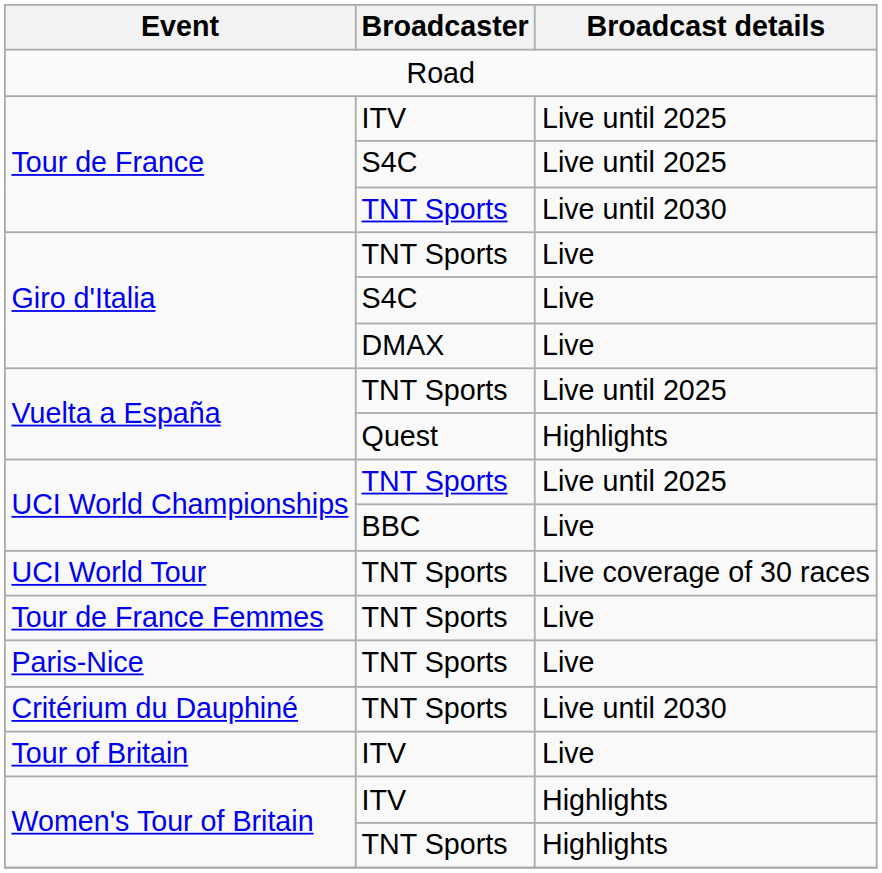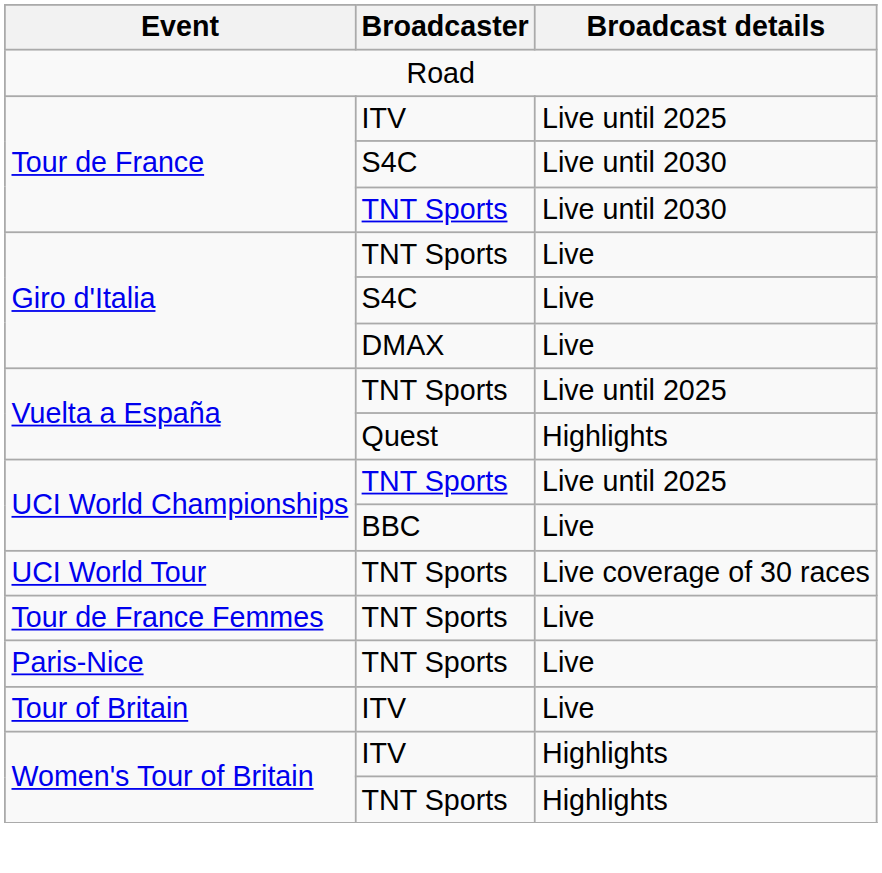Tour de France / S4C | Broadcast details: Live until 2025 -> Live until 2030
- row: Critérium du Dauphiné | TNT Sports | Live until 2030
